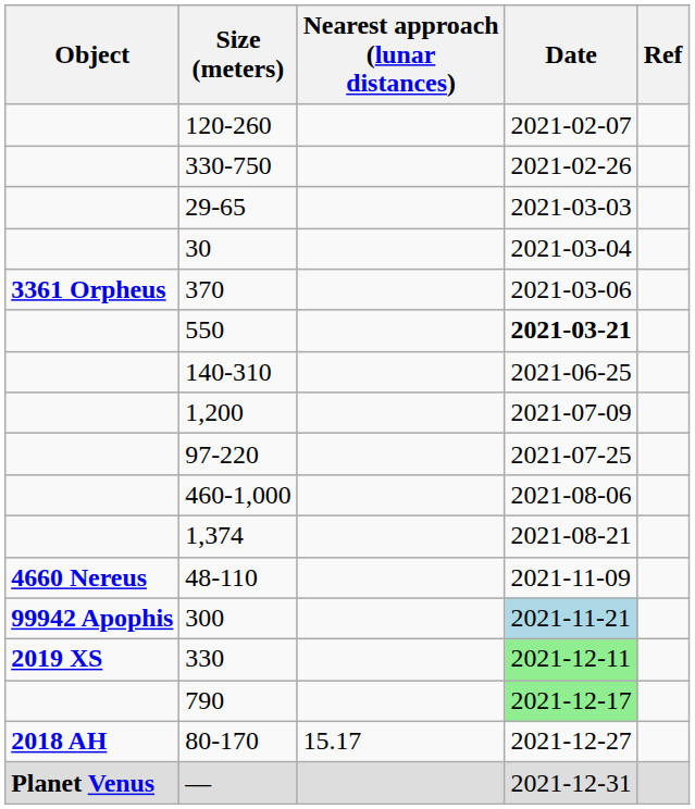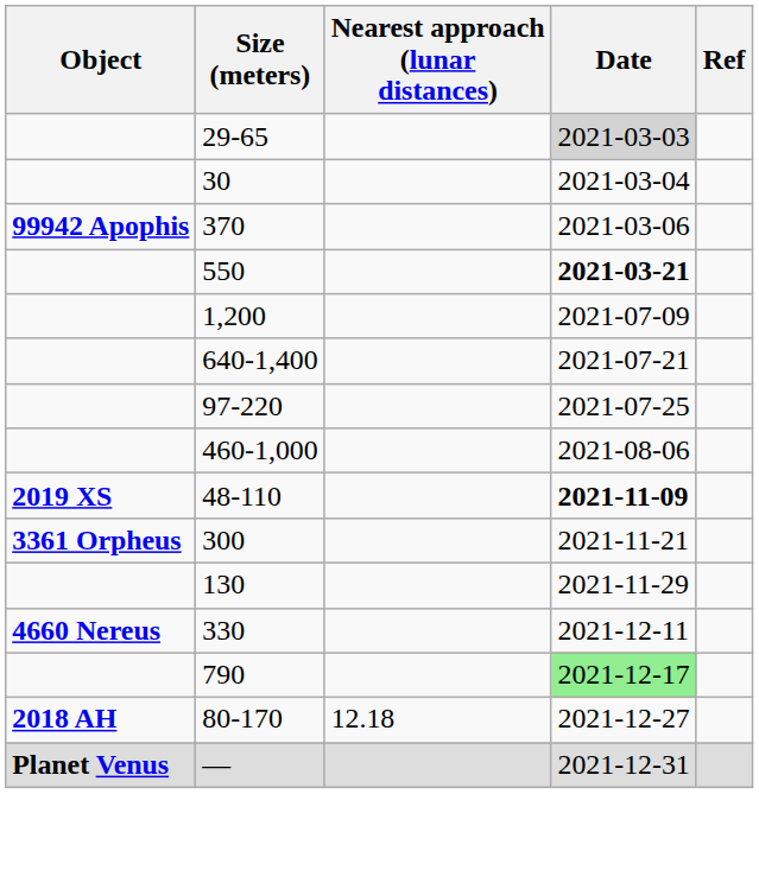- row: 120-260 | 2021-02-07
- row: 330-750 | 2021-02-26
29-65 | Date: no background -> lightgrey background
370 | Object: 3361 Orpheus -> 99942 Apophis
- row: 140-310 | 2021-06-25
+ row: 640-1,400 | 2021-07-21
- row: 1,374 | 2021-08-21
48-110 | Object: 4660 Nereus -> 2019 XS
48-110 | Date: normal -> bold
300 | Object: 99942 Apophis -> 3361 Orpheus
300 | Date: lightblue background -> no background
+ row: 130 | 2021-11-29
330 | Object: 2019 XS -> 4660 Nereus
330 | Date: lightgreen background -> no background
80-170 | Nearest approach (lunar distances): 15.17 -> 12.18
